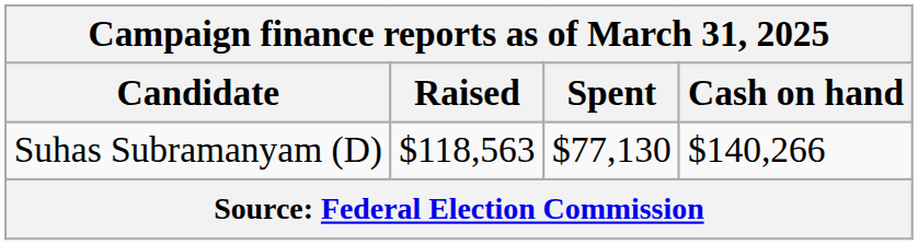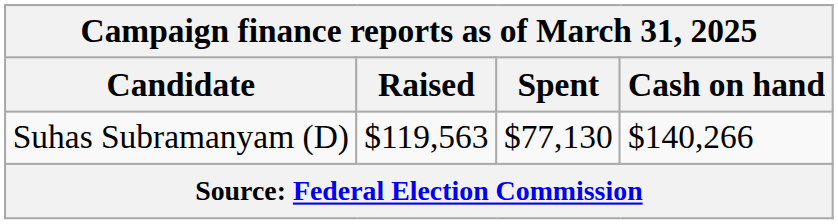Suhas Subramanyam (D) | Raised: $118,563 -> $119,563
